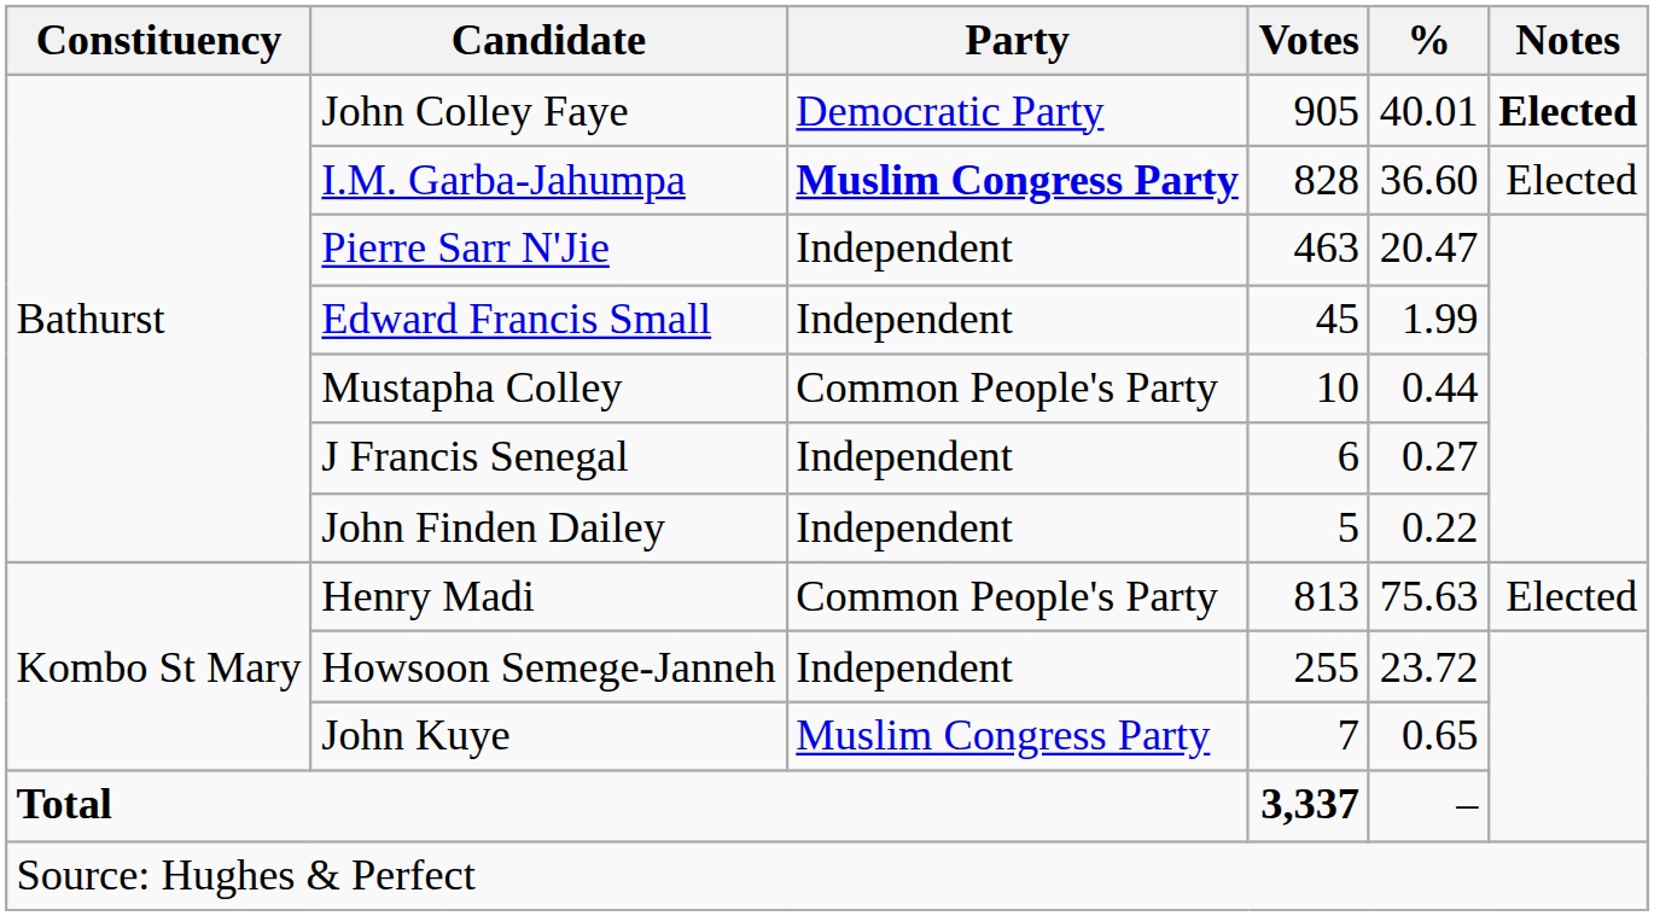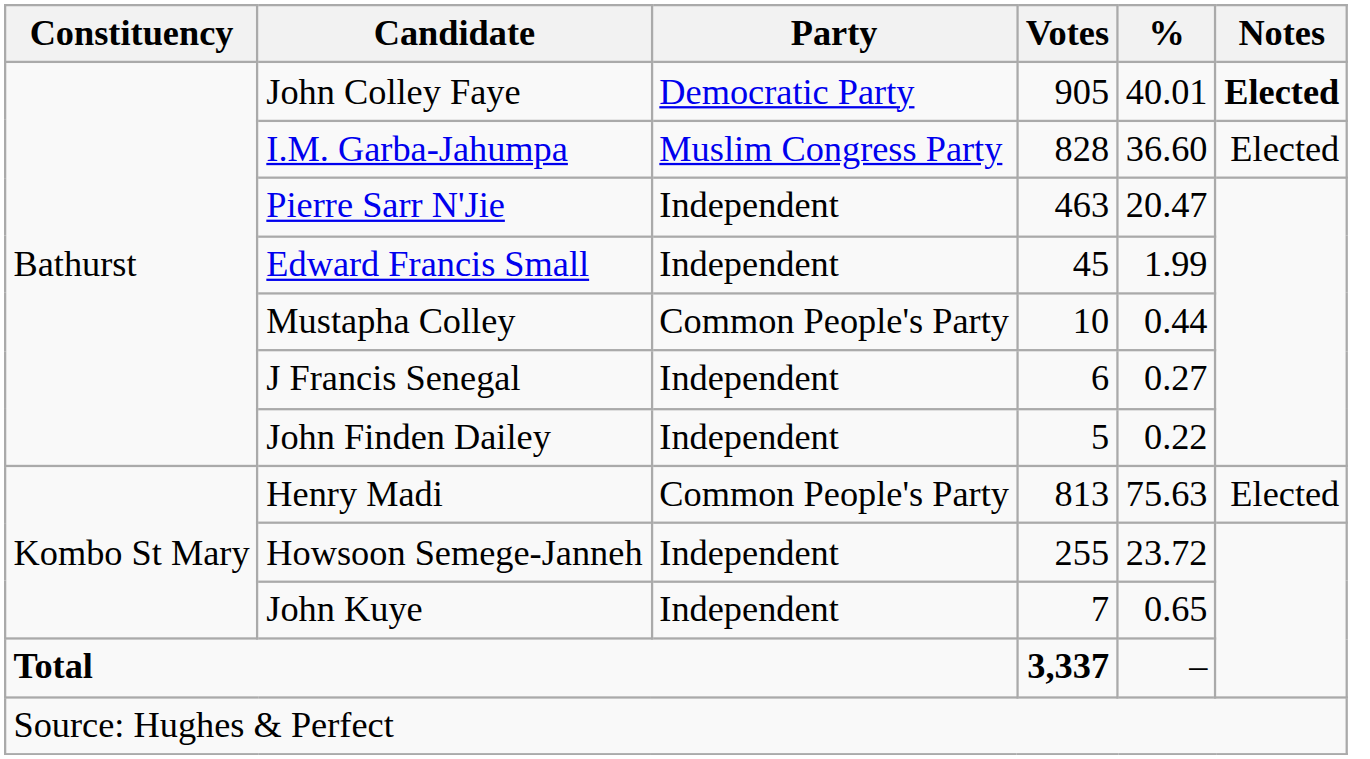I.M. Garba-Jahumpa | Party: bold -> normal
John Kuye | Party: Muslim Congress Party -> Independent
